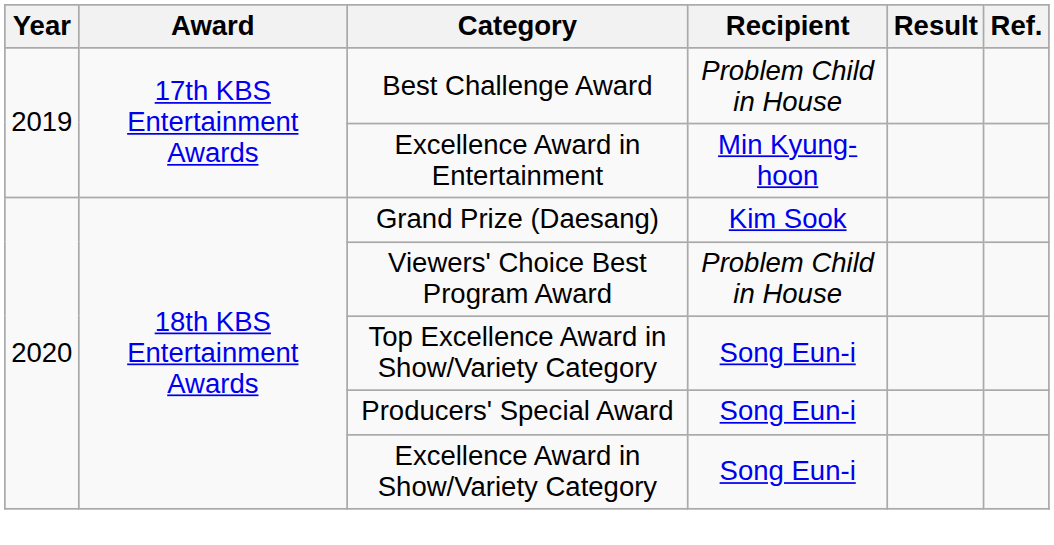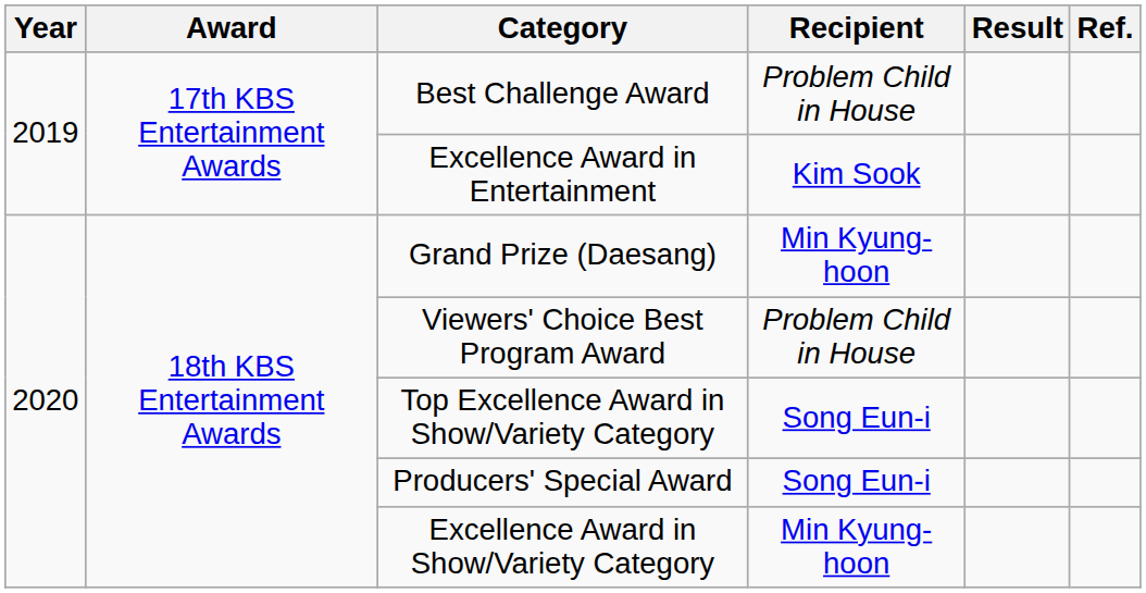Excellence Award in Entertainment | Recipient: Min Kyung-hoon -> Kim Sook
Grand Prize (Daesang) | Recipient: Kim Sook -> Min Kyung-hoon
Excellence Award in Show/Variety Category | Recipient: Song Eun-i -> Min Kyung-hoon
